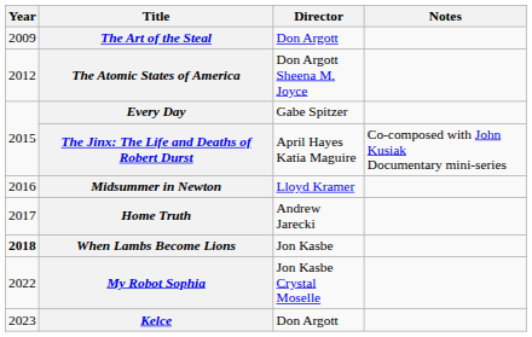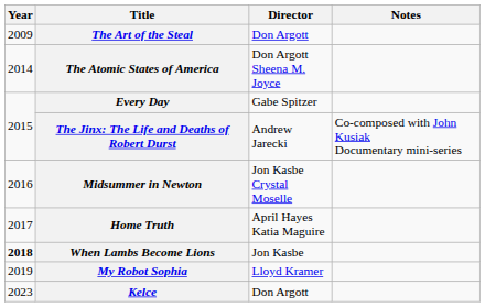The Atomic States of America | Year: 2012 -> 2014
The Jinx: The Life and Deaths of Robert Durst | Director: April Hayes Katia Maguire -> Andrew Jarecki
Midsummer in Newton | Director: Lloyd Kramer -> Jon Kasbe Crystal Moselle
Home Truth | Director: Andrew Jarecki -> April Hayes Katia Maguire
My Robot Sophia | Year: 2022 -> 2019
My Robot Sophia | Director: Jon Kasbe Crystal Moselle -> Lloyd Kramer
